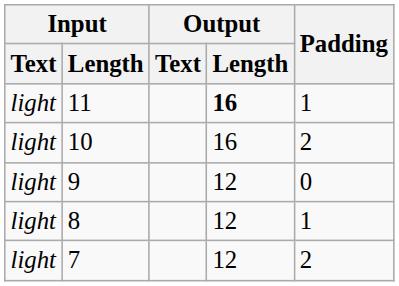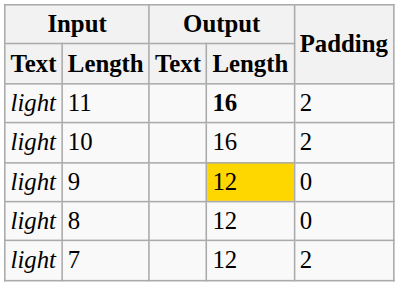11 | Padding: 1 -> 2
9 | Output / Length: no background -> gold background
8 | Padding: 1 -> 0
